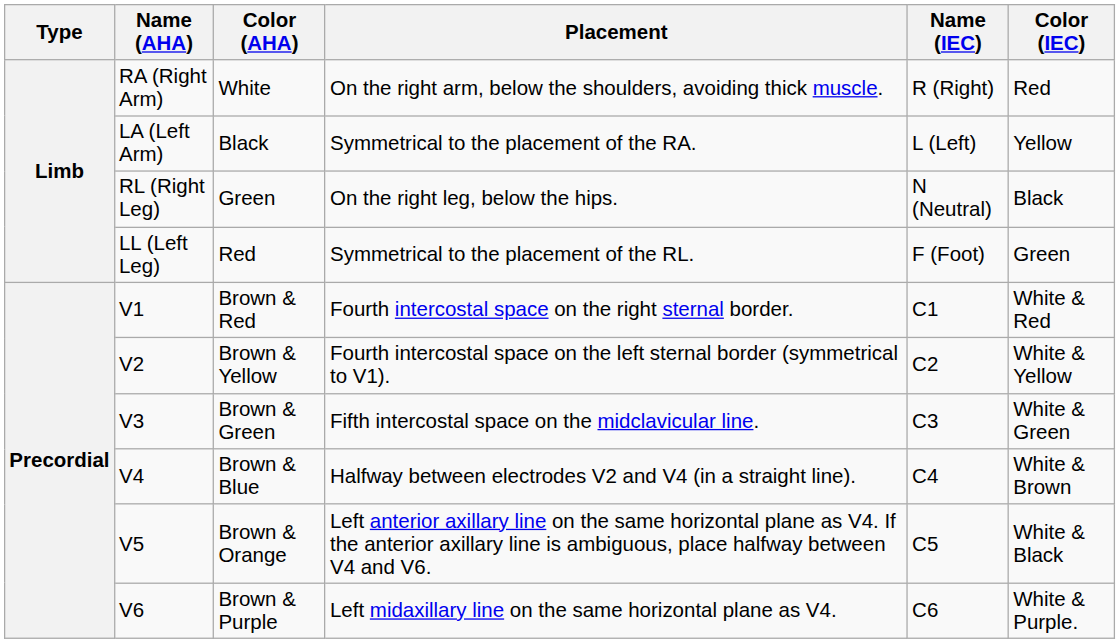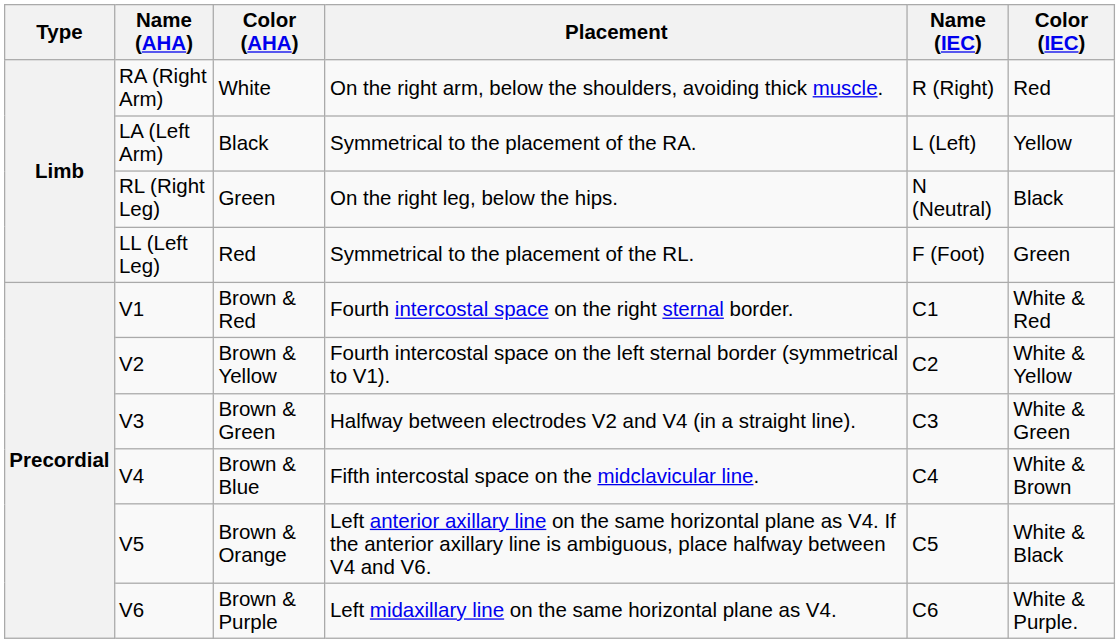Brown & Green | Placement: Fifth intercostal space on the midclavicular line. -> Halfway between electrodes V2 and V4 (in a straight line).
Brown & Blue | Placement: Halfway between electrodes V2 and V4 (in a straight line). -> Fifth intercostal space on the midclavicular line.
